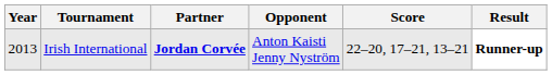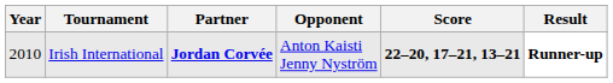Irish International | Year: 2013 -> 2010
Irish International | Score: normal -> bold
